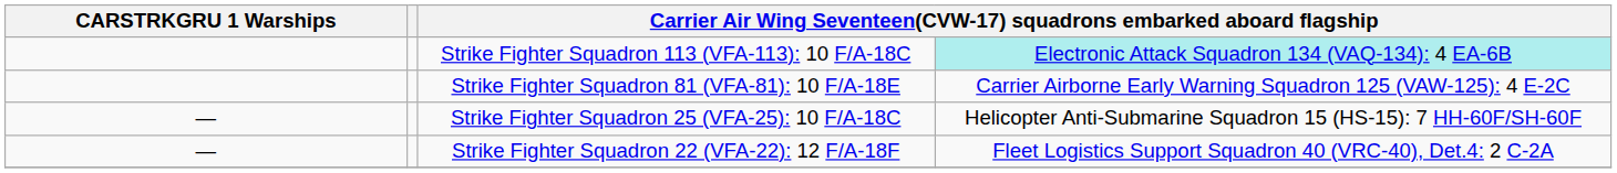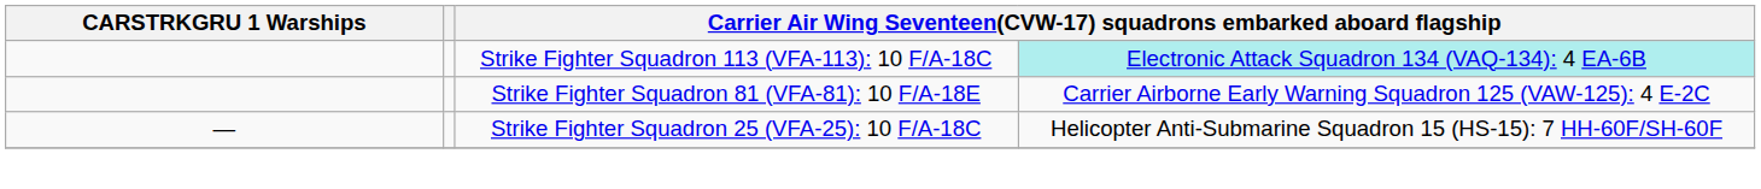- row: — | Strike Fighter Squadron 22 (VFA-22): 12 F/A-18F | Fleet Logistics Support Squadron 40 (VRC-40), Det.4: 2 C-2A
